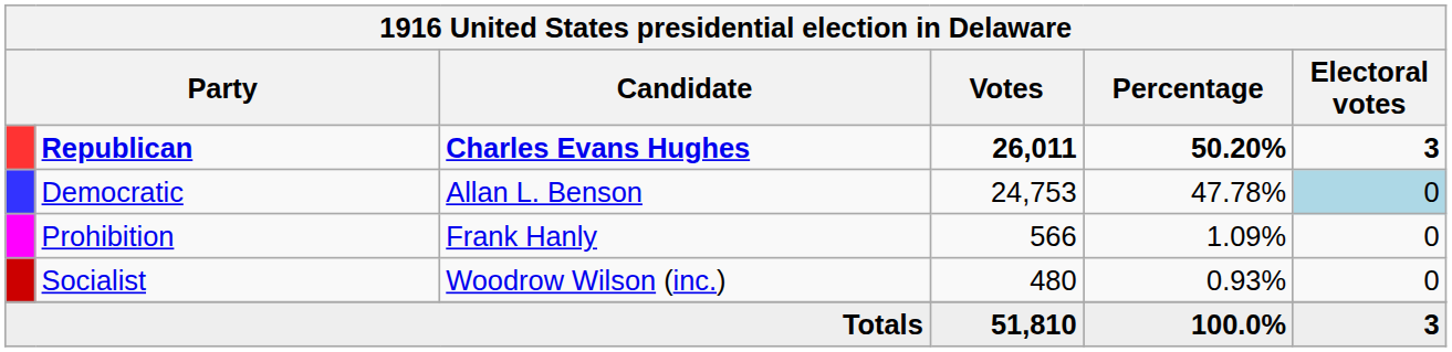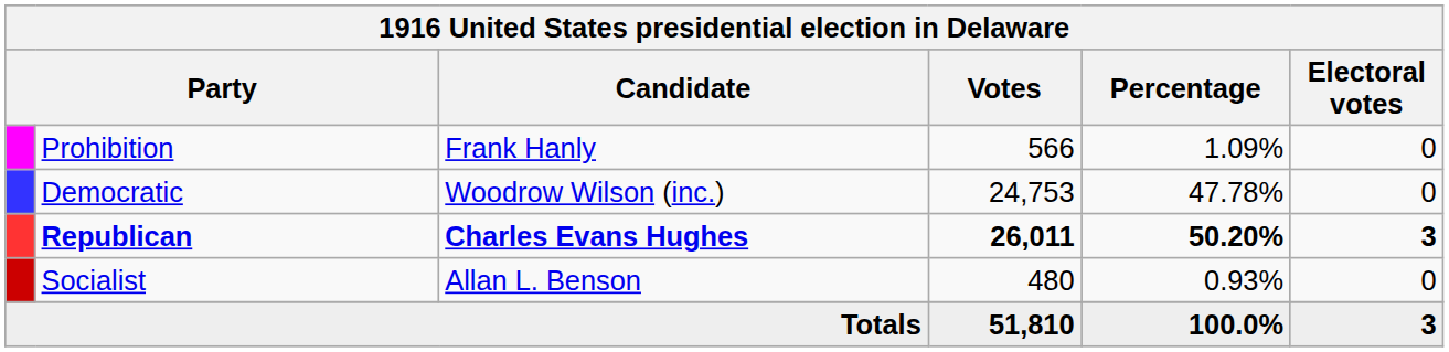rows swapped: Republican <-> Prohibition
Democratic | Candidate: Allan L. Benson -> Woodrow Wilson (inc.)
Democratic | Electoral votes: lightblue background -> no background
Socialist | Candidate: Woodrow Wilson (inc.) -> Allan L. Benson
